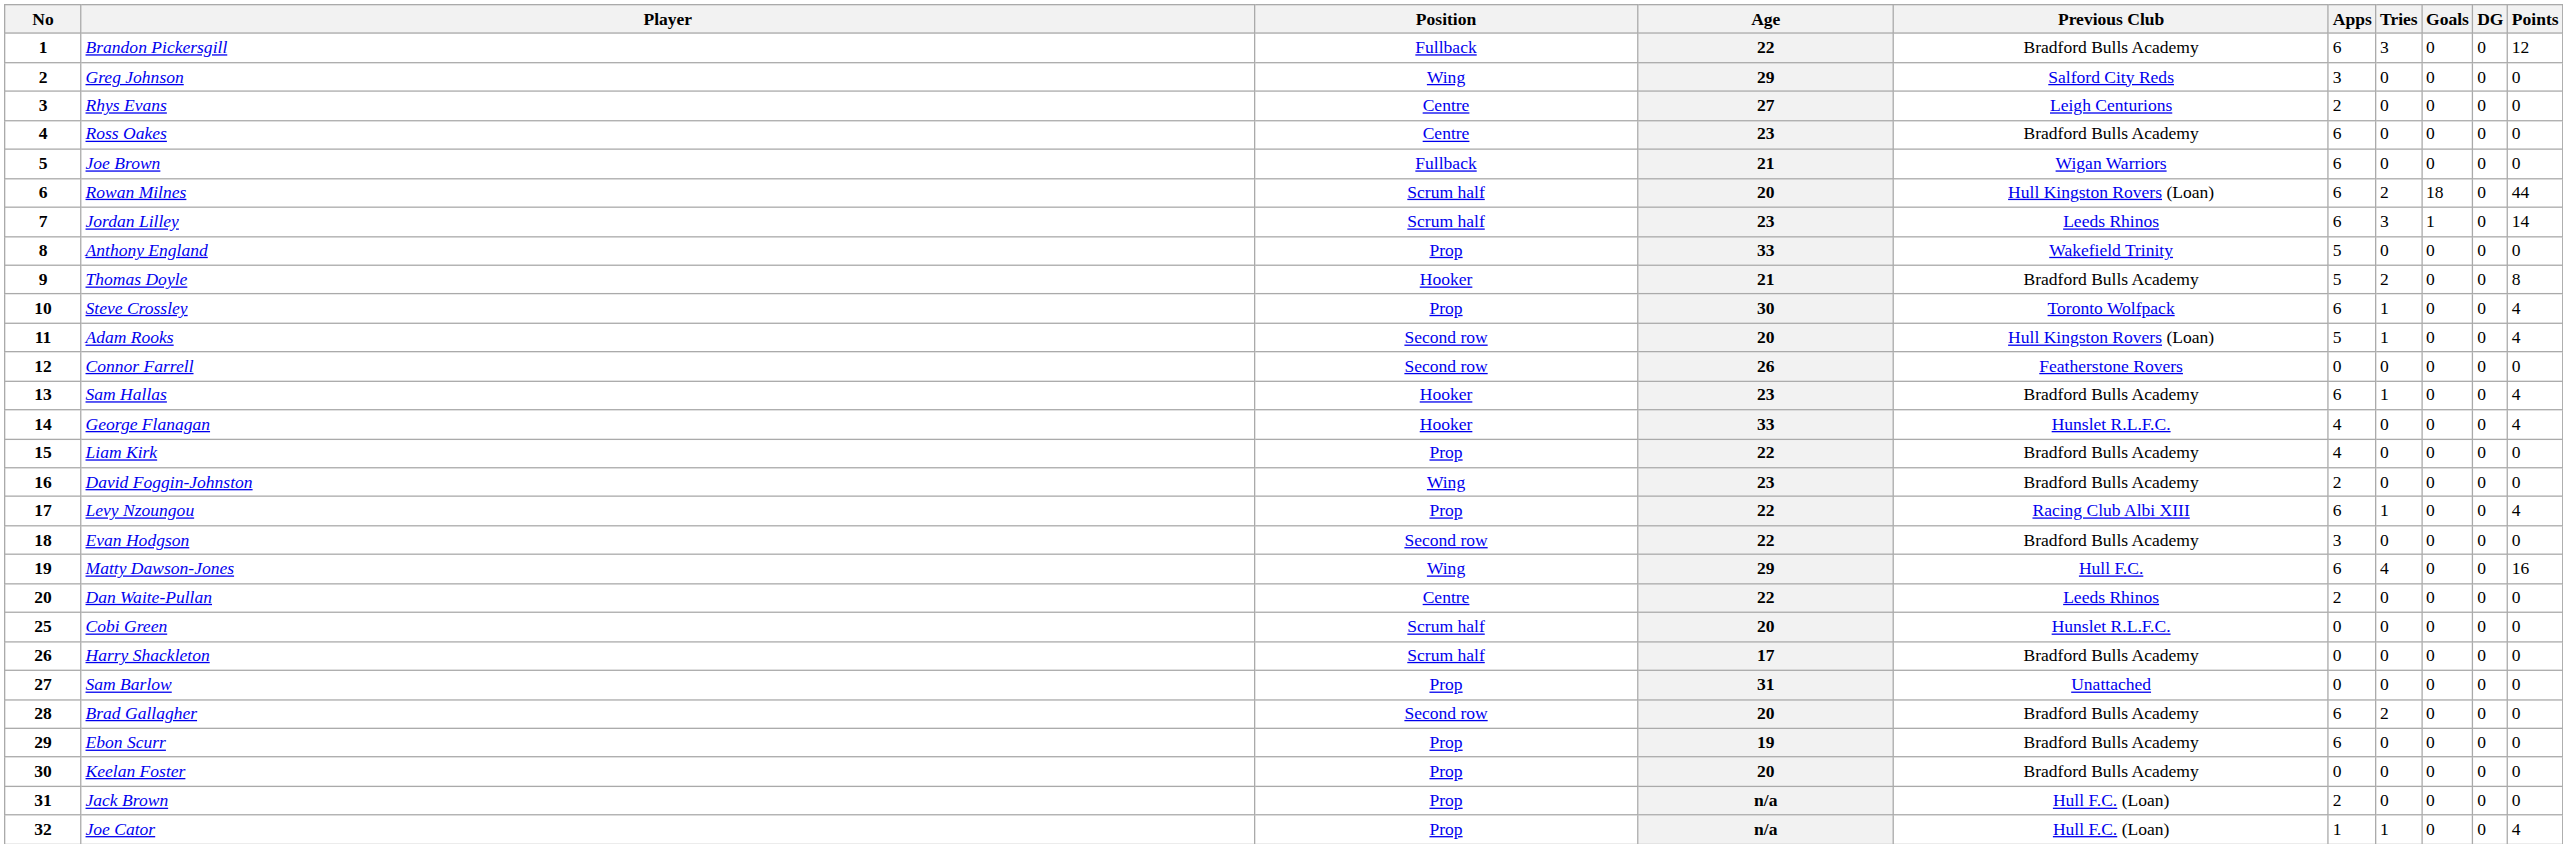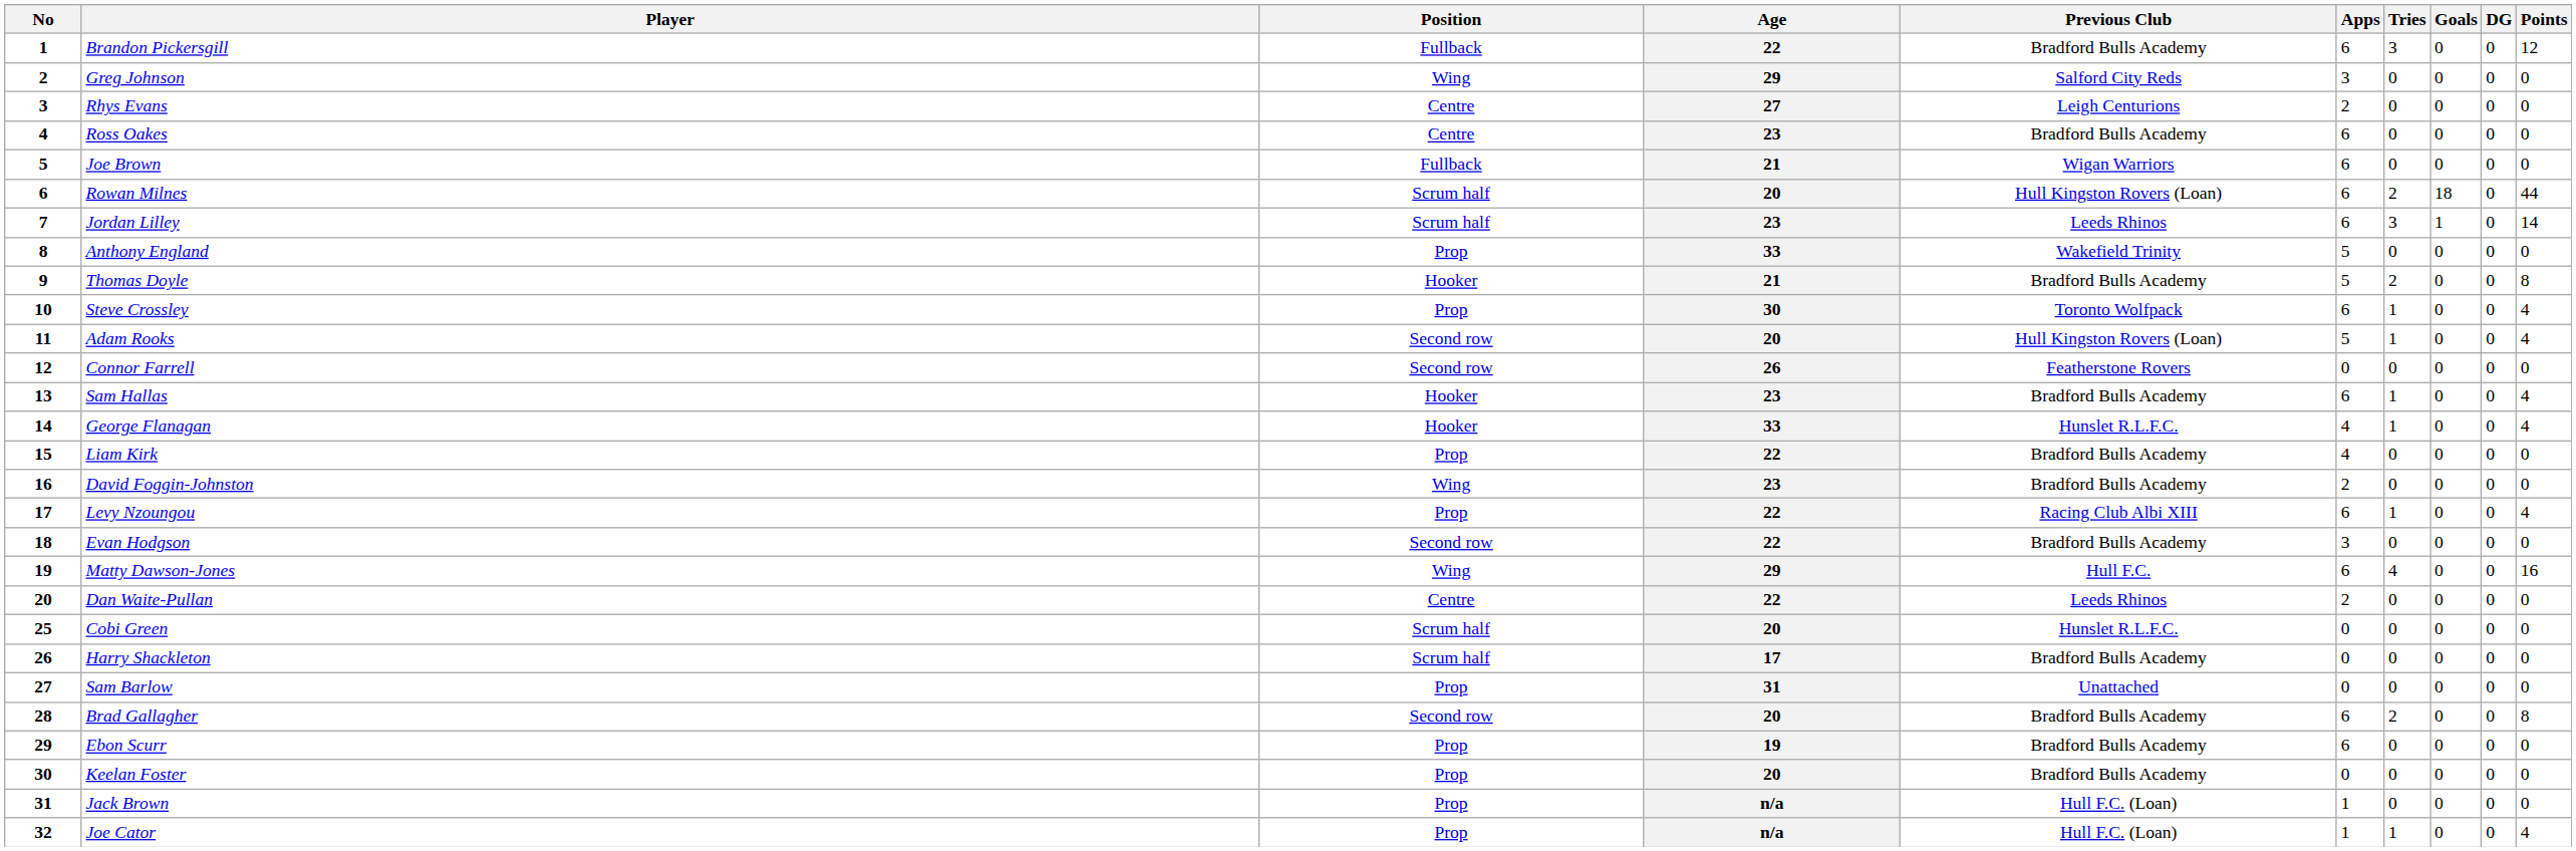George Flanagan | Tries: 0 -> 1
Brad Gallagher | Points: 0 -> 8
Jack Brown | Apps: 2 -> 1
